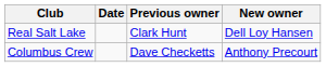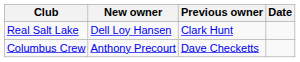columns swapped: New owner <-> Date
